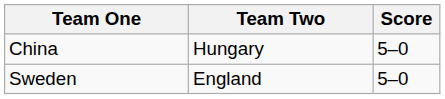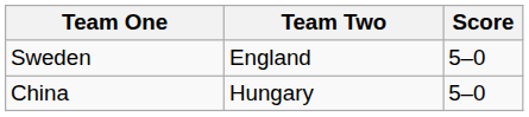rows swapped: Sweden <-> China
